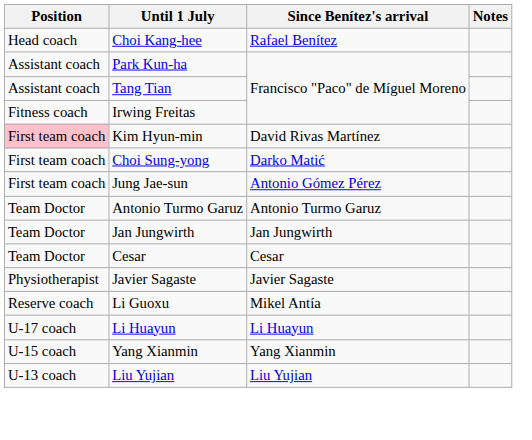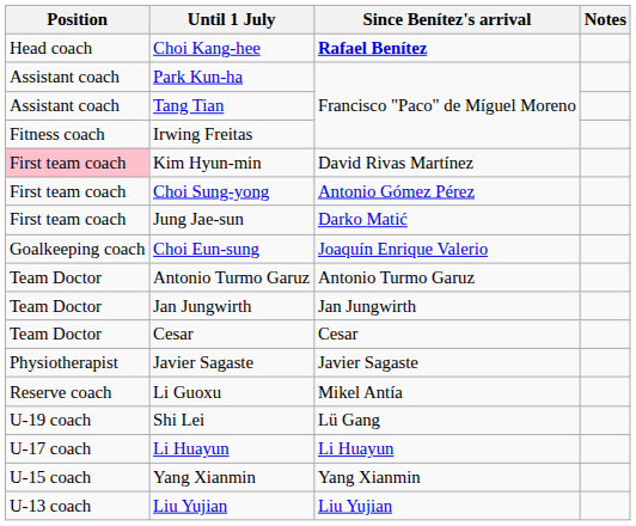Choi Kang-hee | Since Benítez's arrival: normal -> bold
Choi Sung-yong | Since Benítez's arrival: Darko Matić -> Antonio Gómez Pérez
Jung Jae-sun | Since Benítez's arrival: Antonio Gómez Pérez -> Darko Matić
+ row: Goalkeeping coach | Choi Eun-sung | Joaquín Enrique Valerio
+ row: U-19 coach | Shi Lei | Lü Gang
